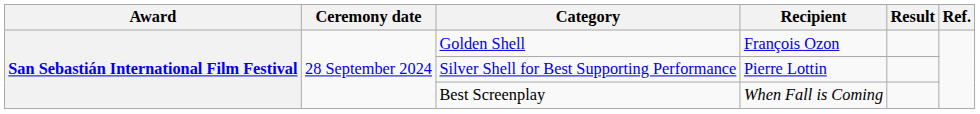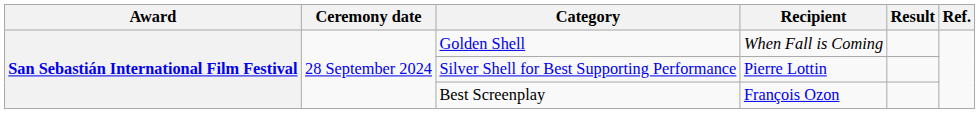Golden Shell | Recipient: François Ozon -> When Fall is Coming
Best Screenplay | Recipient: When Fall is Coming -> François Ozon
